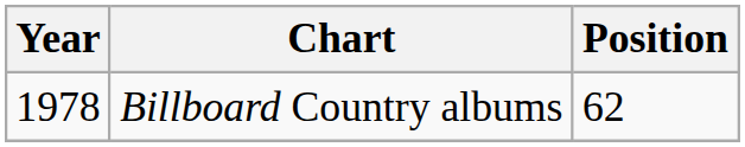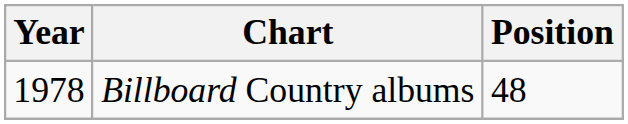Billboard Country albums | Position: 62 -> 48
